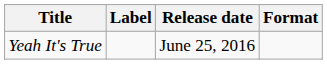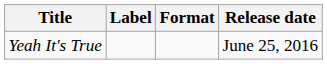columns swapped: Release date <-> Format
